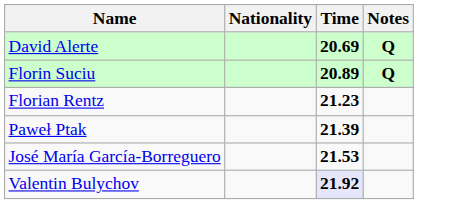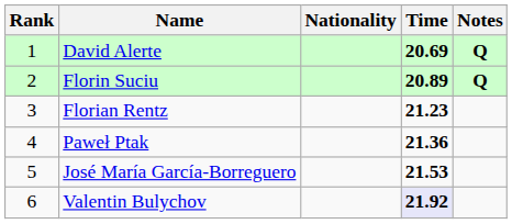+ column: Rank | 1 | 2 | 3 | 4 | 5 | 6
Paweł Ptak | Time: 21.39 -> 21.36
